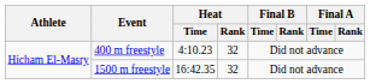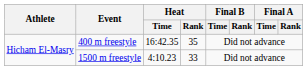400 m freestyle | Heat / Time: 4:10.23 -> 16:42.35
400 m freestyle | Heat / Rank: 32 -> 35
1500 m freestyle | Heat / Time: 16:42.35 -> 4:10.23
1500 m freestyle | Heat / Rank: 32 -> 33
